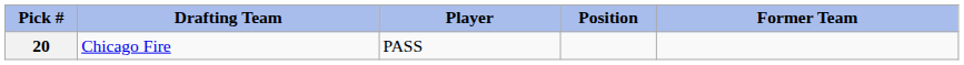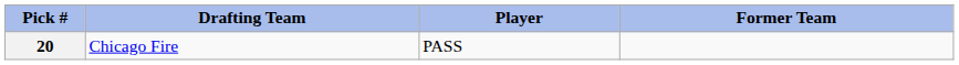- column: Position
